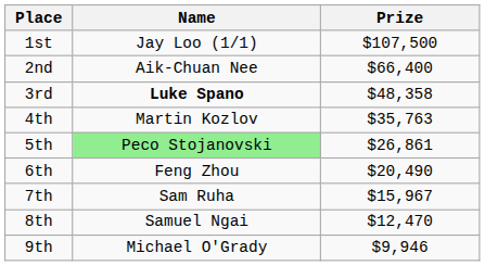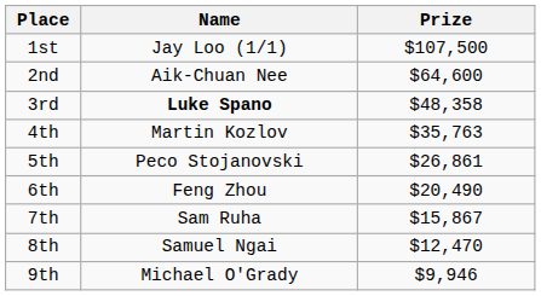2nd | Prize: $66,400 -> $64,600
5th | Name: lightgreen background -> no background
7th | Prize: $15,967 -> $15,867
